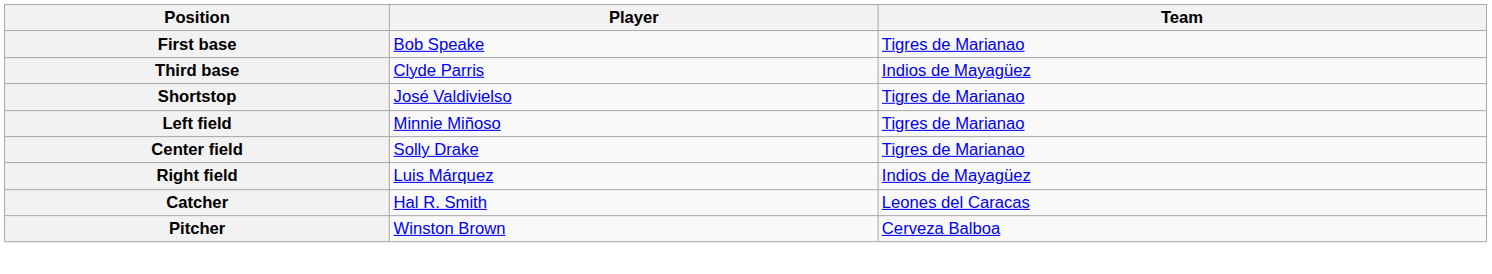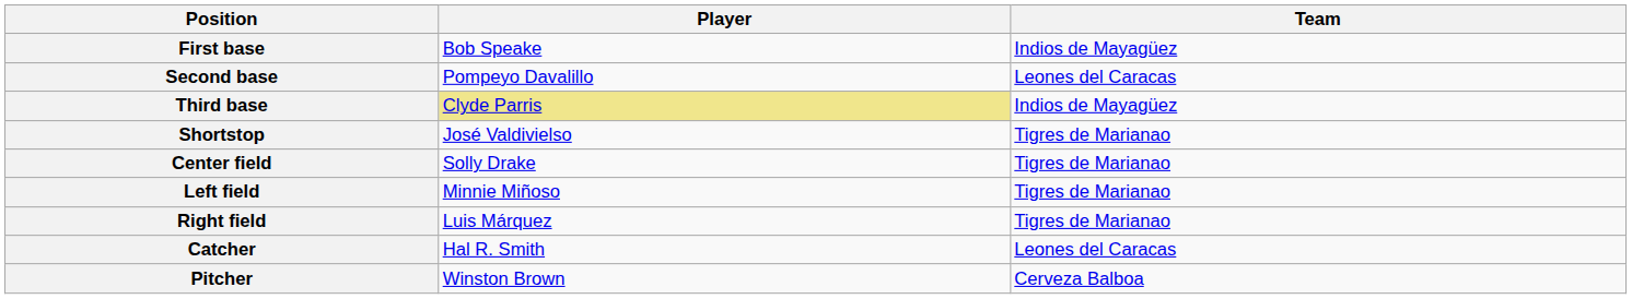First base | Team: Tigres de Marianao -> Indios de Mayagüez
+ row: Second base | Pompeyo Davalillo | Leones del Caracas
Third base | Player: no background -> khaki background
rows swapped: Left field <-> Center field
Right field | Team: Indios de Mayagüez -> Tigres de Marianao
